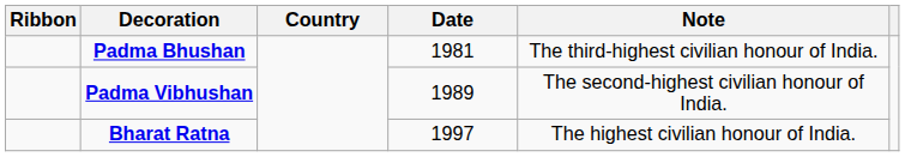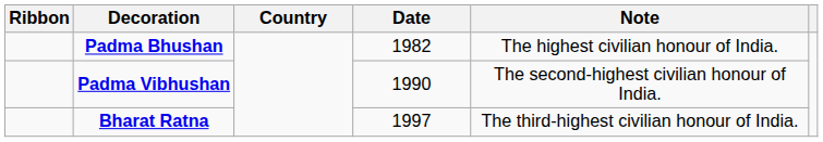Padma Bhushan | Date: 1981 -> 1982
Padma Bhushan | Note: The third-highest civilian honour of India. -> The highest civilian honour of India.
Padma Vibhushan | Date: 1989 -> 1990
Bharat Ratna | Note: The highest civilian honour of India. -> The third-highest civilian honour of India.
